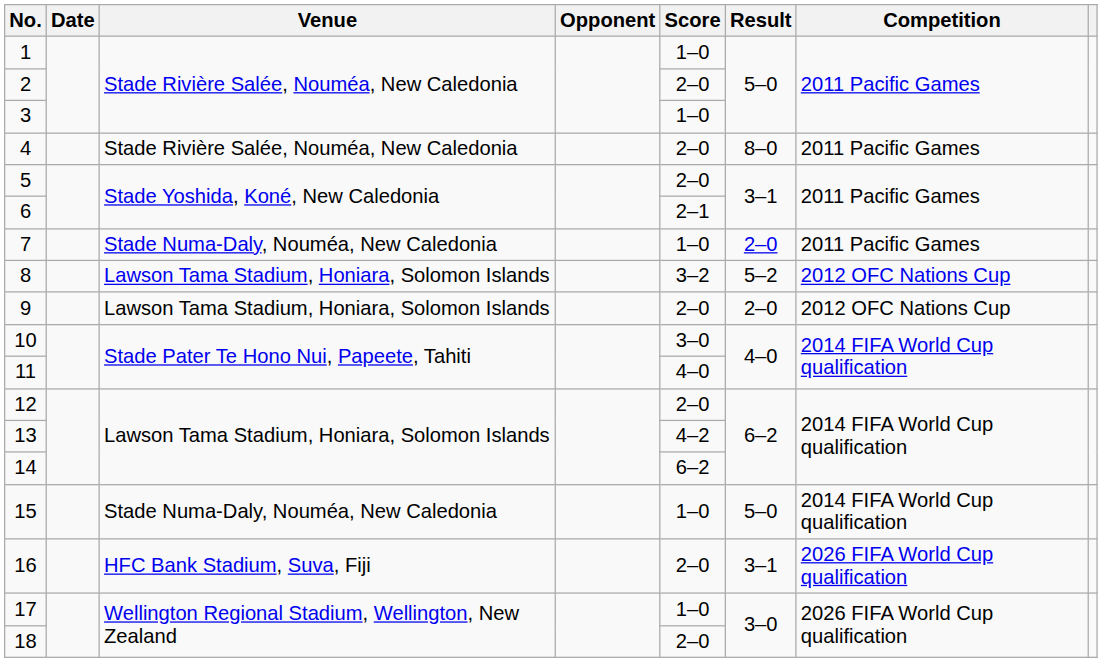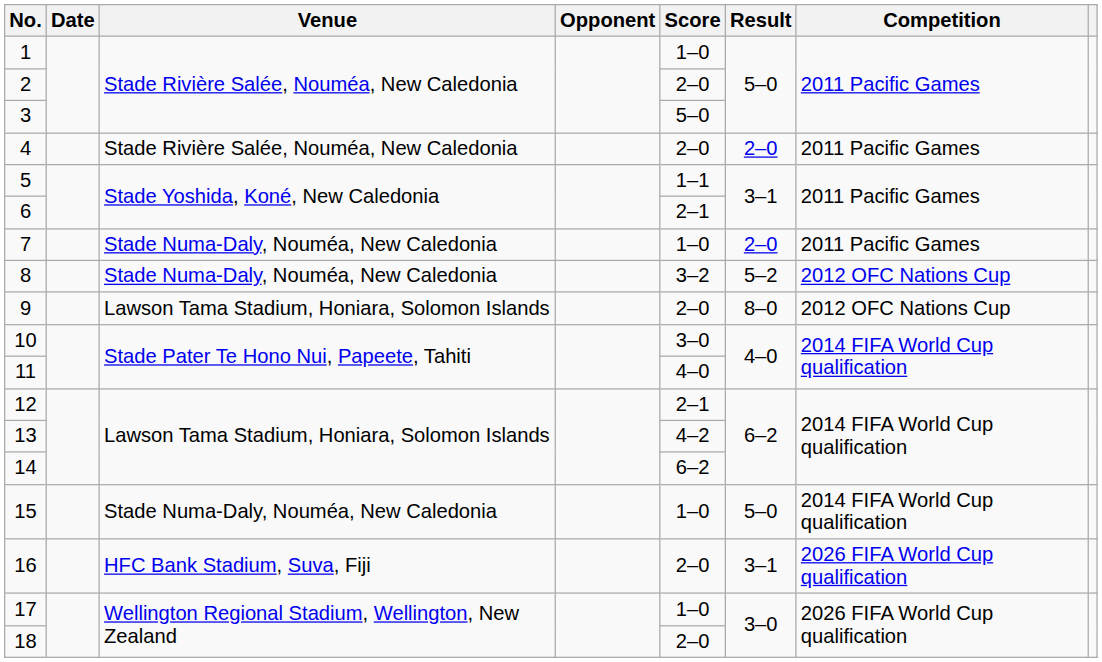3 | Score: 1–0 -> 5–0
4 | Result: 8–0 -> 2–0
5 | Score: 2–0 -> 1–1
8 | Venue: Lawson Tama Stadium, Honiara, Solomon Islands -> Stade Numa-Daly, Nouméa, New Caledonia
9 | Result: 2–0 -> 8–0
12 | Score: 2–0 -> 2–1
